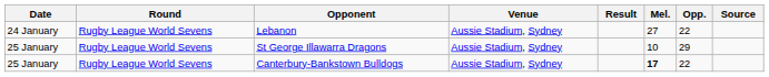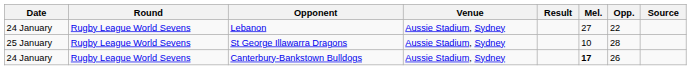St George Illawarra Dragons | Opp.: 29 -> 28
Canterbury-Bankstown Bulldogs | Date: 25 January -> 24 January
Canterbury-Bankstown Bulldogs | Opp.: 22 -> 26
